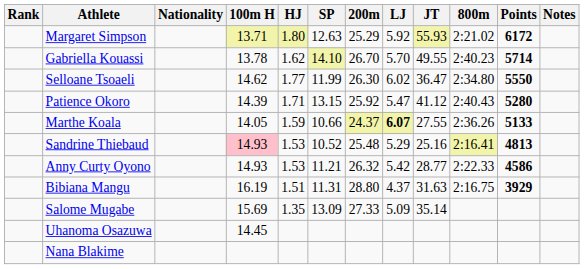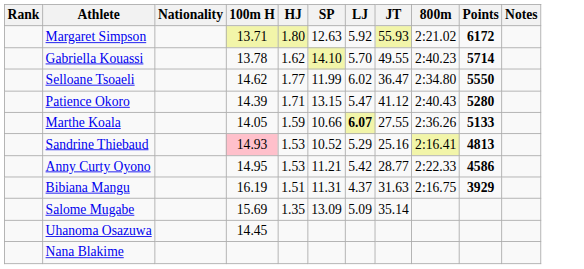- column: 200m | 25.29 | 26.70 | 26.30 | 25.92 | 24.37 | 25.48 | 26.32 | 28.80 | 27.33
Anny Curty Oyono | 100m H: 14.93 -> 14.95
